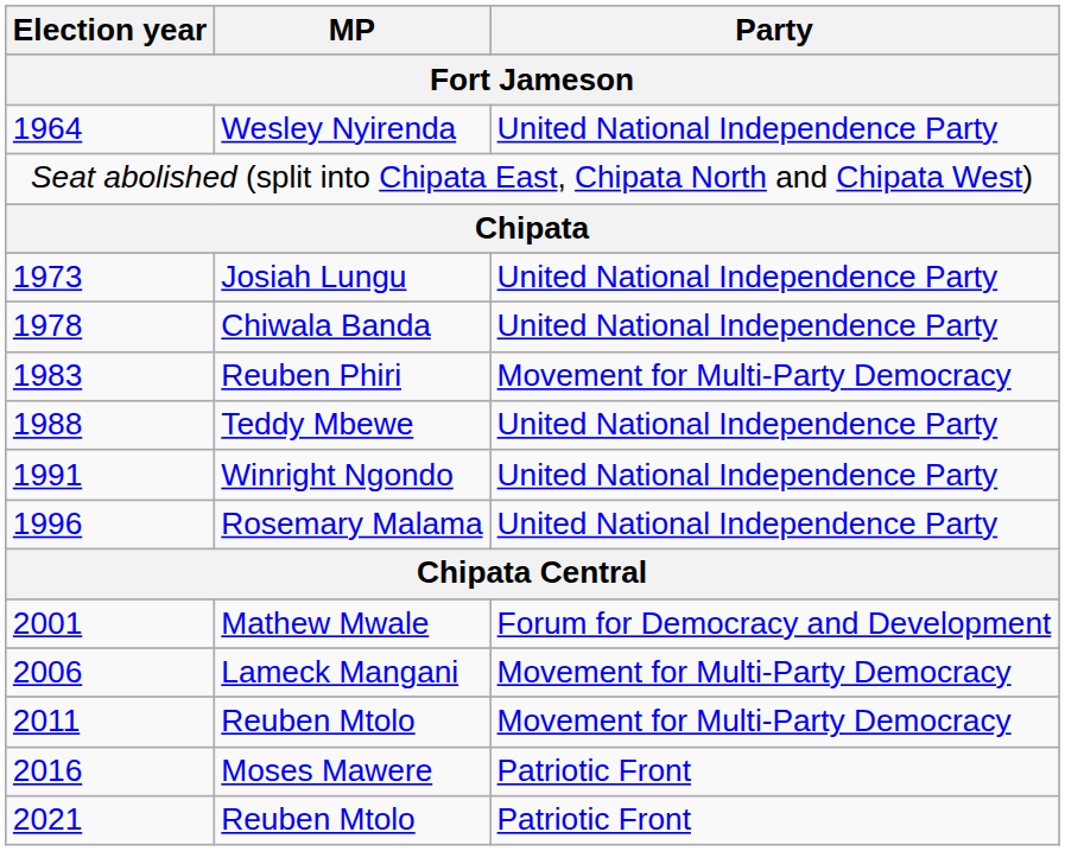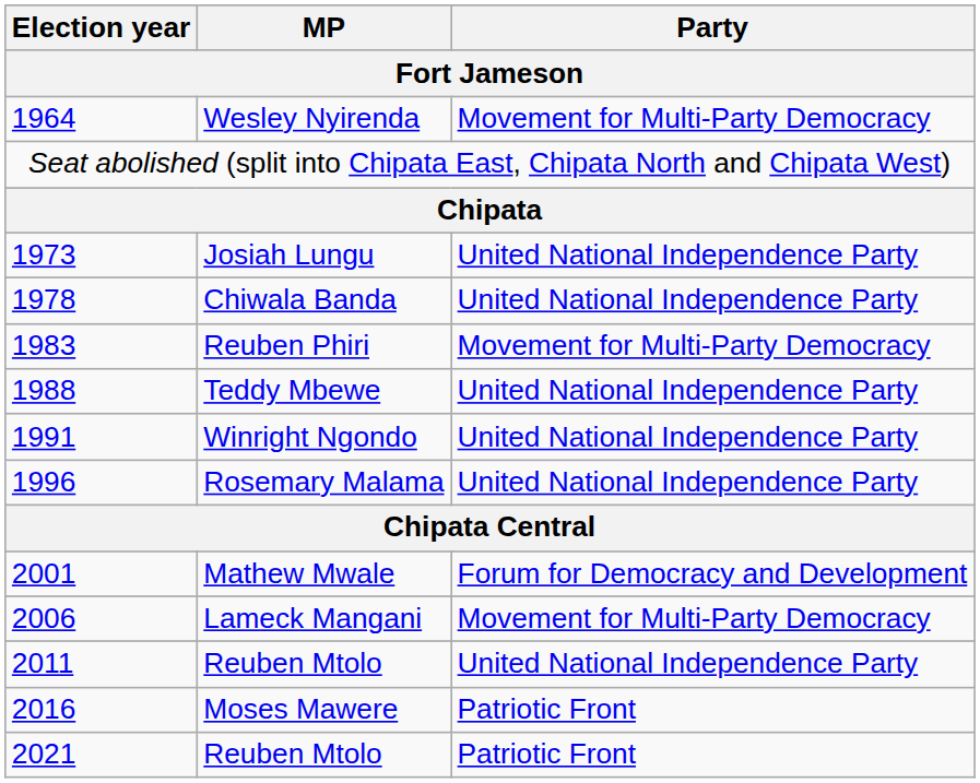Wesley Nyirenda | Party: United National Independence Party -> Movement for Multi-Party Democracy
2011 / Reuben Mtolo | Party: Movement for Multi-Party Democracy -> United National Independence Party
